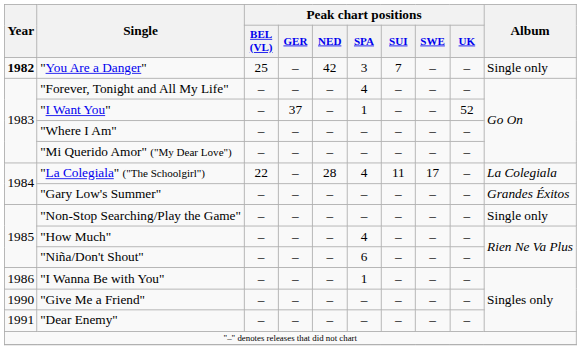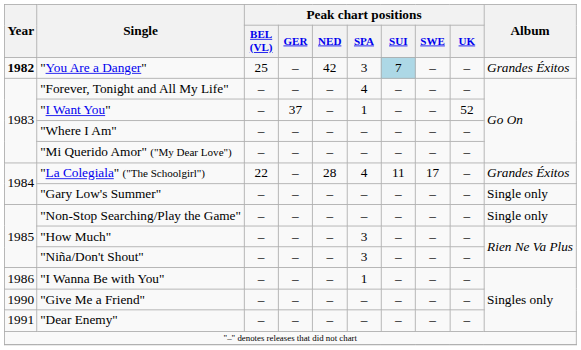"You Are a Danger" | Peak chart positions / SUI: no background -> lightblue background
"You Are a Danger" | Album: Single only -> Grandes Éxitos
"La Colegiala" ("The Schoolgirl") | Album: La Colegiala -> Grandes Éxitos
"Gary Low's Summer" | Album: Grandes Éxitos -> Single only
"How Much" | Peak chart positions / SPA: 4 -> 3
"Niña/Don't Shout" | Peak chart positions / SPA: 6 -> 3
